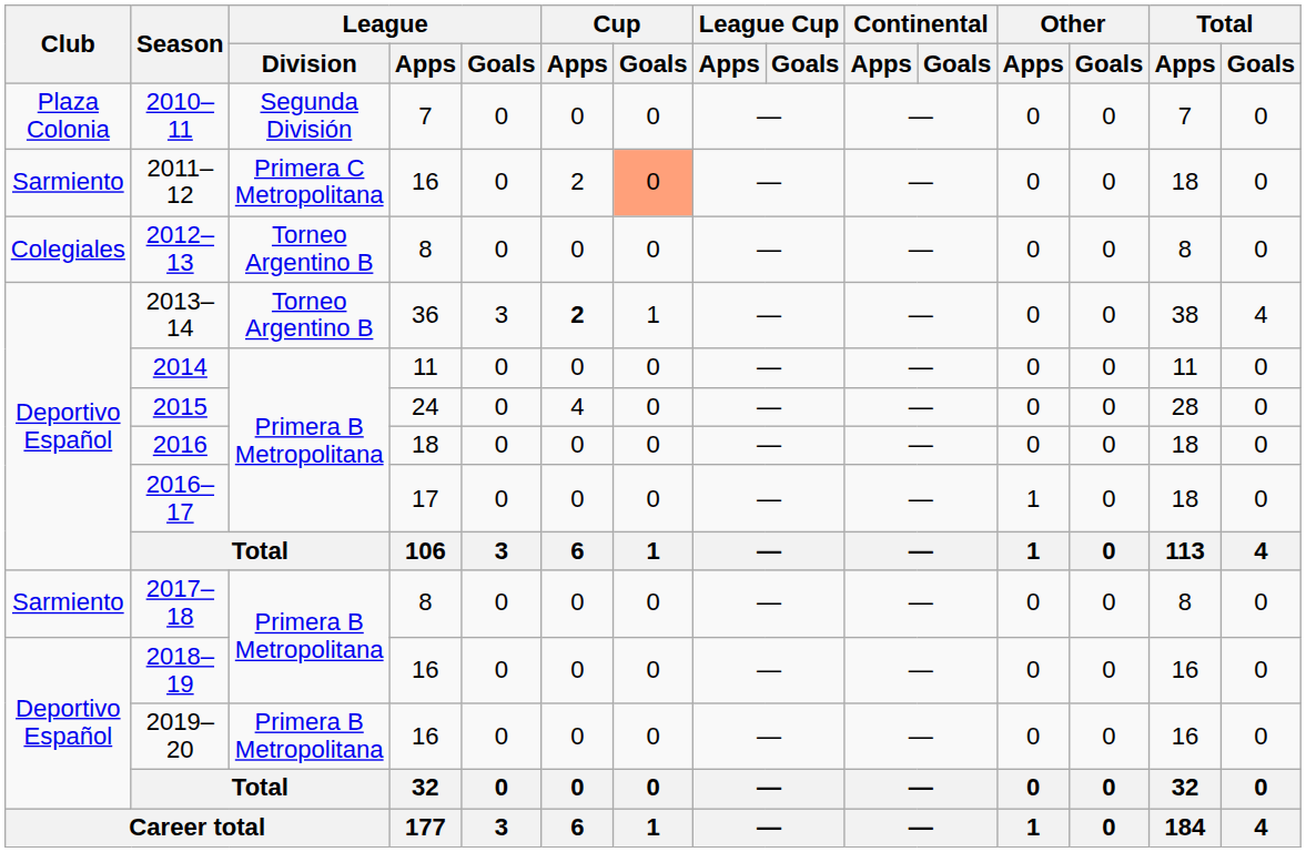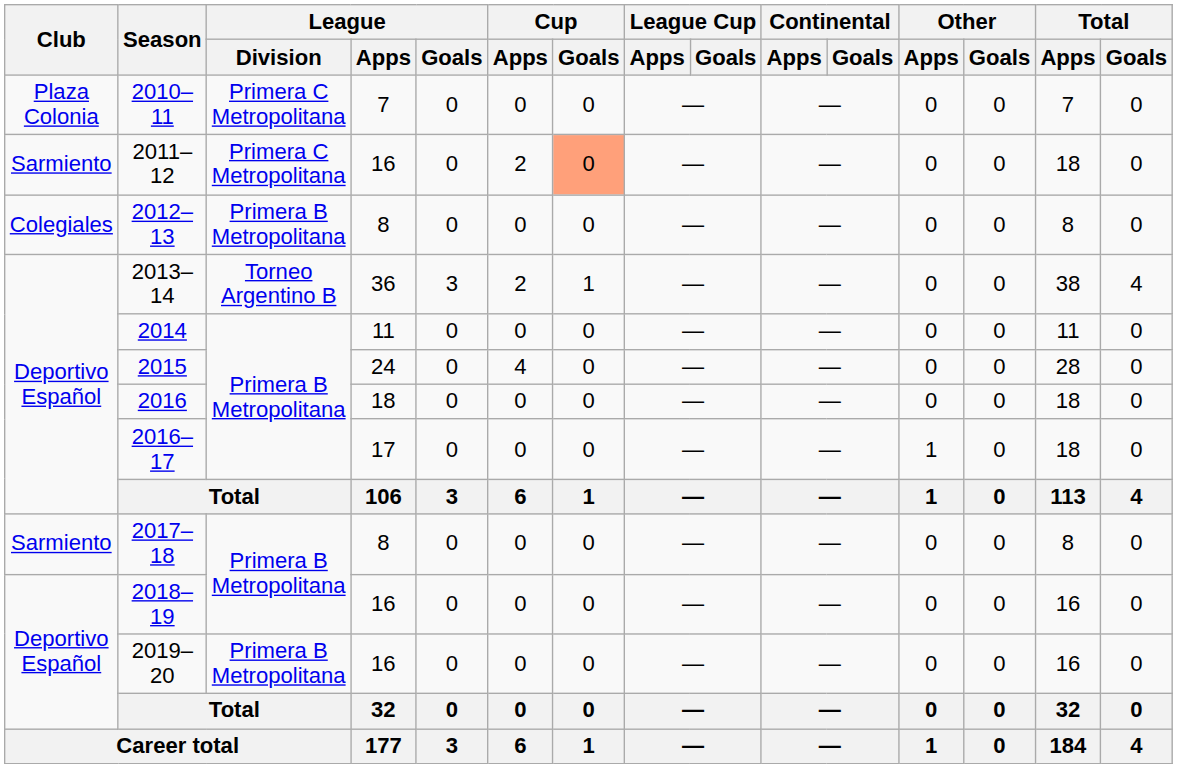2010–11 | League / Division: Segunda División -> Primera C Metropolitana
2012–13 | League / Division: Torneo Argentino B -> Primera B Metropolitana
2013–14 | Cup / Apps: bold -> normal
